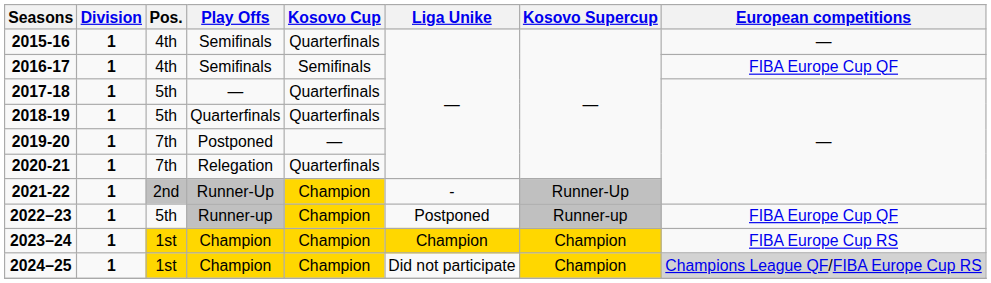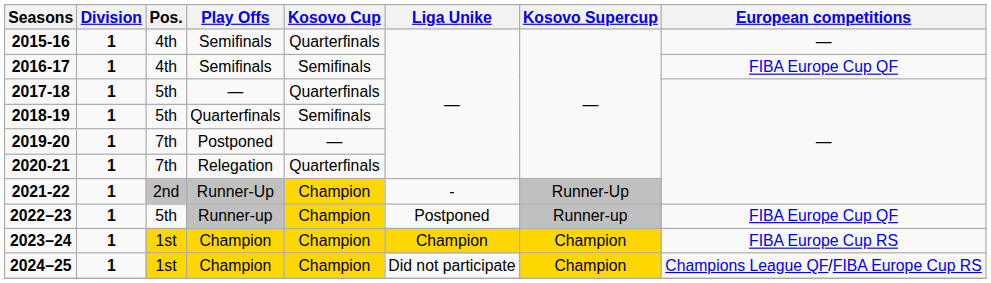2018-19 | Kosovo Cup: Quarterfinals -> Semifinals
2024–25 | European competitions: lightgrey background -> no background
